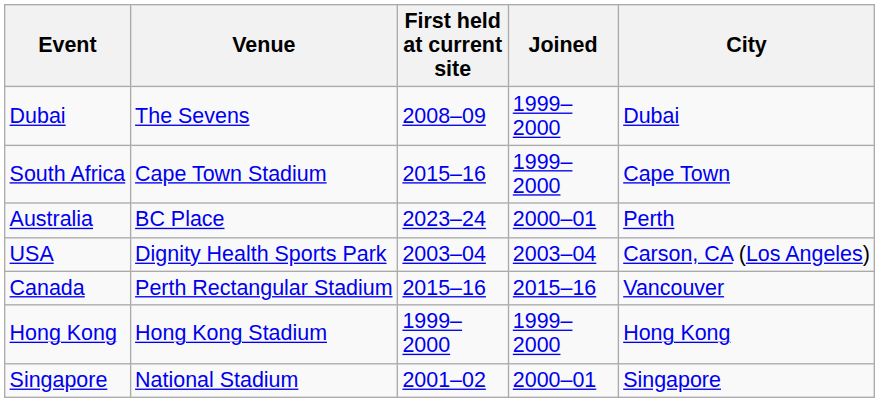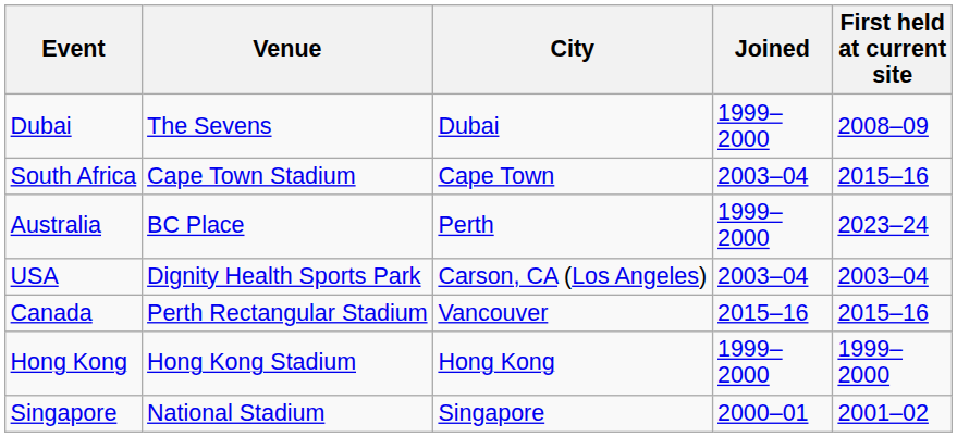columns swapped: City <-> First held at current site
South Africa | Joined: 1999–2000 -> 2003–04
Australia | Joined: 2000–01 -> 1999–2000
